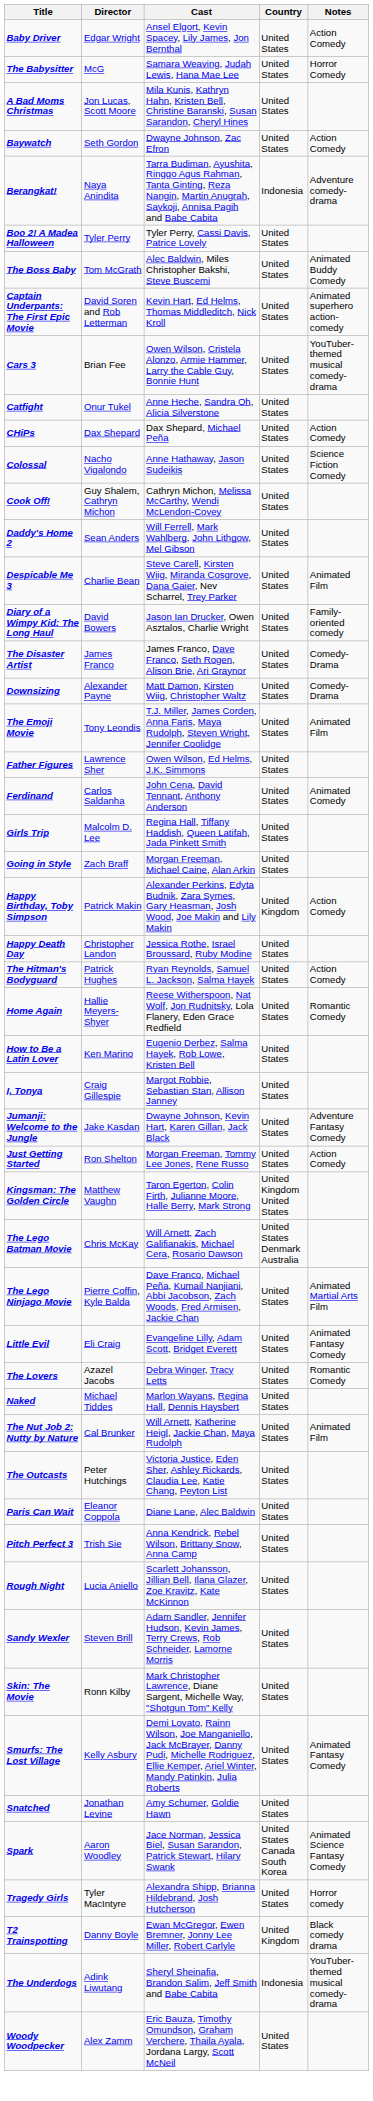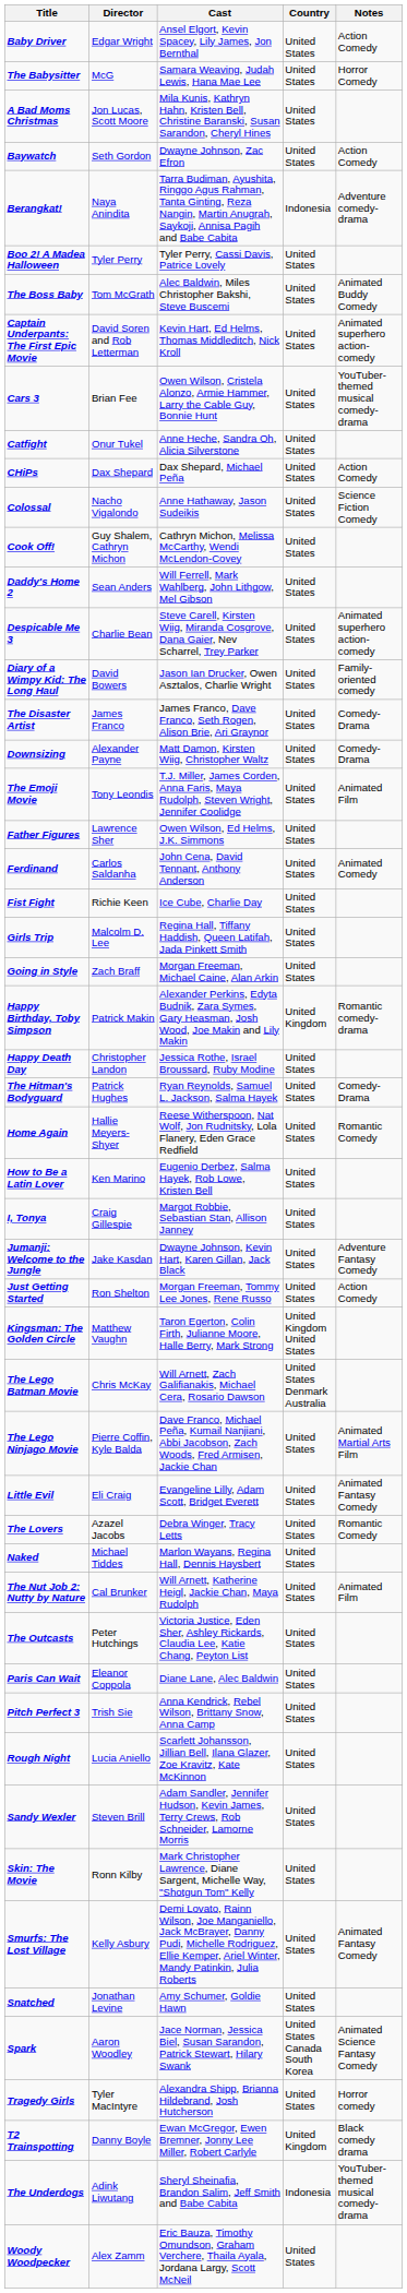Despicable Me 3 | Notes: Animated Film -> Animated superhero action-comedy
+ row: Fist Fight | Richie Keen | Ice Cube, Charlie Day | United States
Happy Birthday, Toby Simpson | Notes: Action Comedy -> Romantic comedy-drama
The Hitman's Bodyguard | Notes: Action Comedy -> Comedy-Drama
